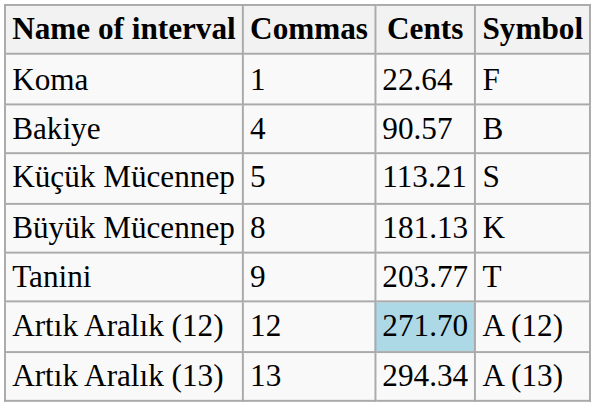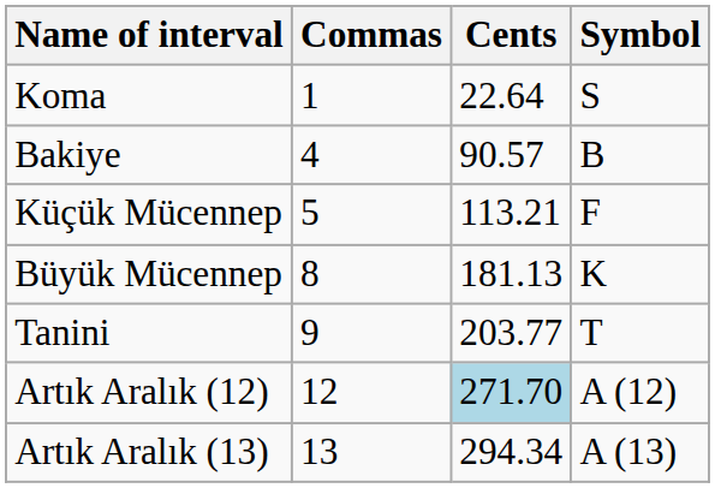Koma | Symbol: F -> S
Küçük Mücennep | Symbol: S -> F
